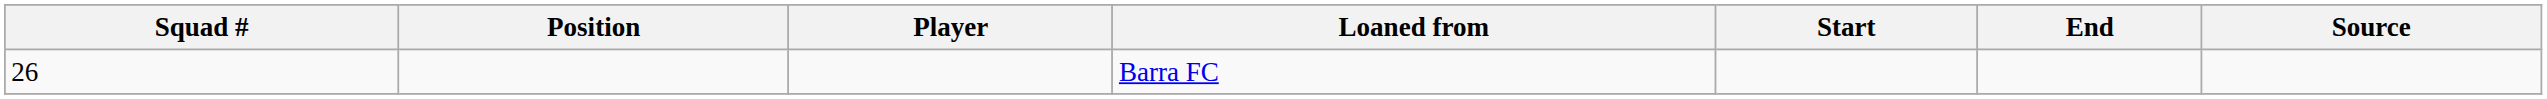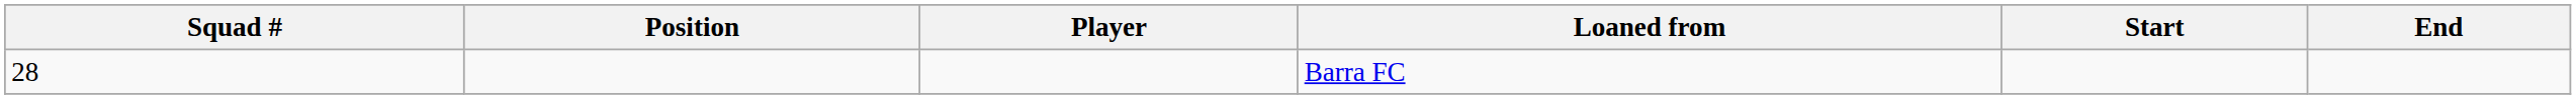- column: Source
Barra FC | Squad #: 26 -> 28
